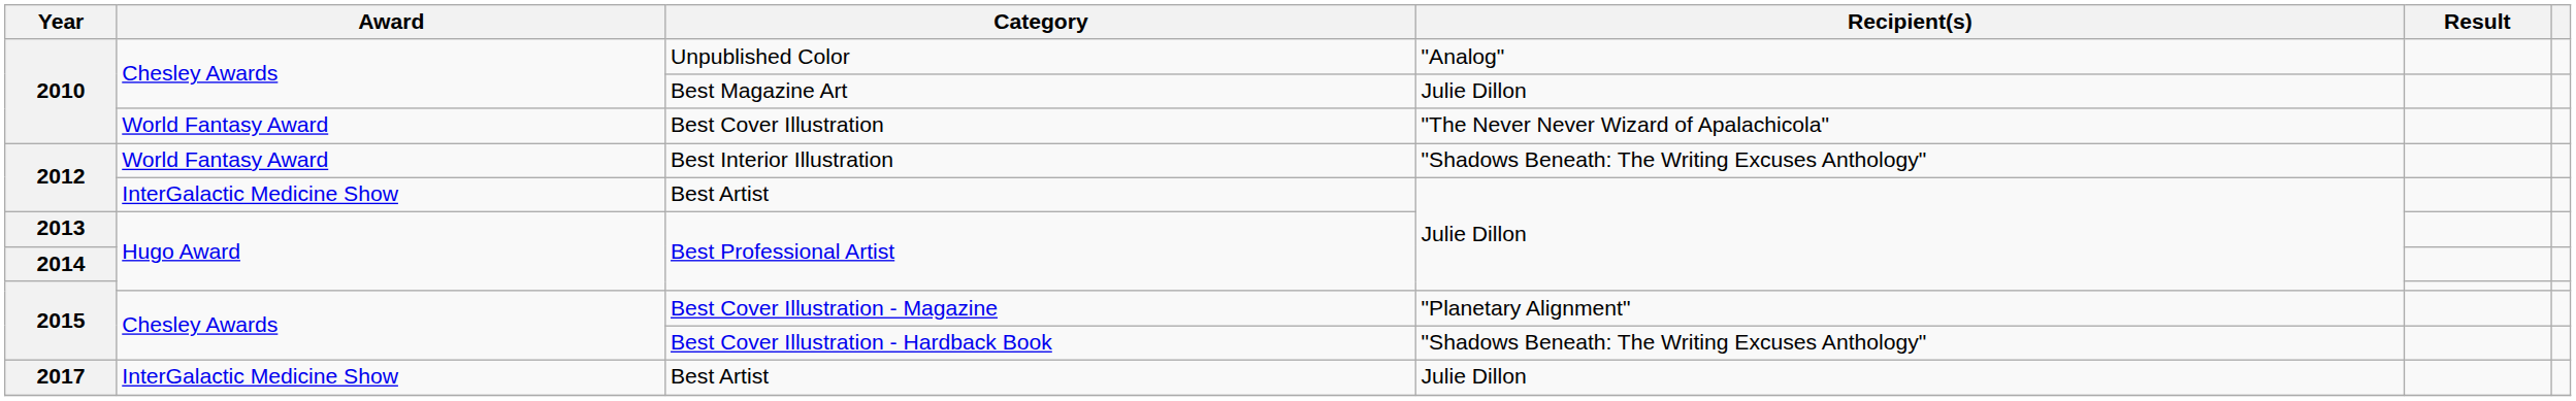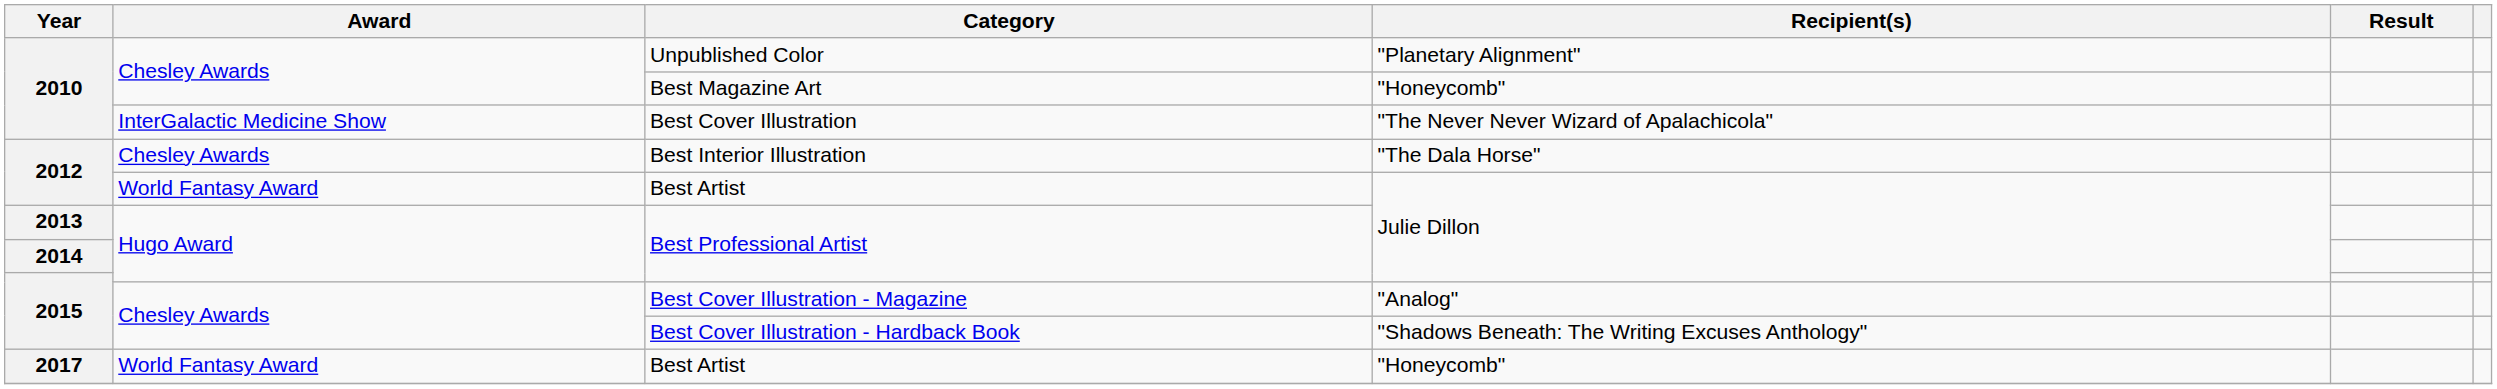Unpublished Color | Recipient(s): "Analog" -> "Planetary Alignment"
Best Magazine Art | Recipient(s): Julie Dillon -> "Honeycomb"
Best Cover Illustration | Award: World Fantasy Award -> InterGalactic Medicine Show
Best Interior Illustration | Award: World Fantasy Award -> Chesley Awards
Best Interior Illustration | Recipient(s): "Shadows Beneath: The Writing Excuses Anthology" -> "The Dala Horse"
2012 / Best Artist | Award: InterGalactic Medicine Show -> World Fantasy Award
Best Cover Illustration - Magazine | Recipient(s): "Planetary Alignment" -> "Analog"
2017 / Best Artist | Award: InterGalactic Medicine Show -> World Fantasy Award
2017 / Best Artist | Recipient(s): Julie Dillon -> "Honeycomb"
